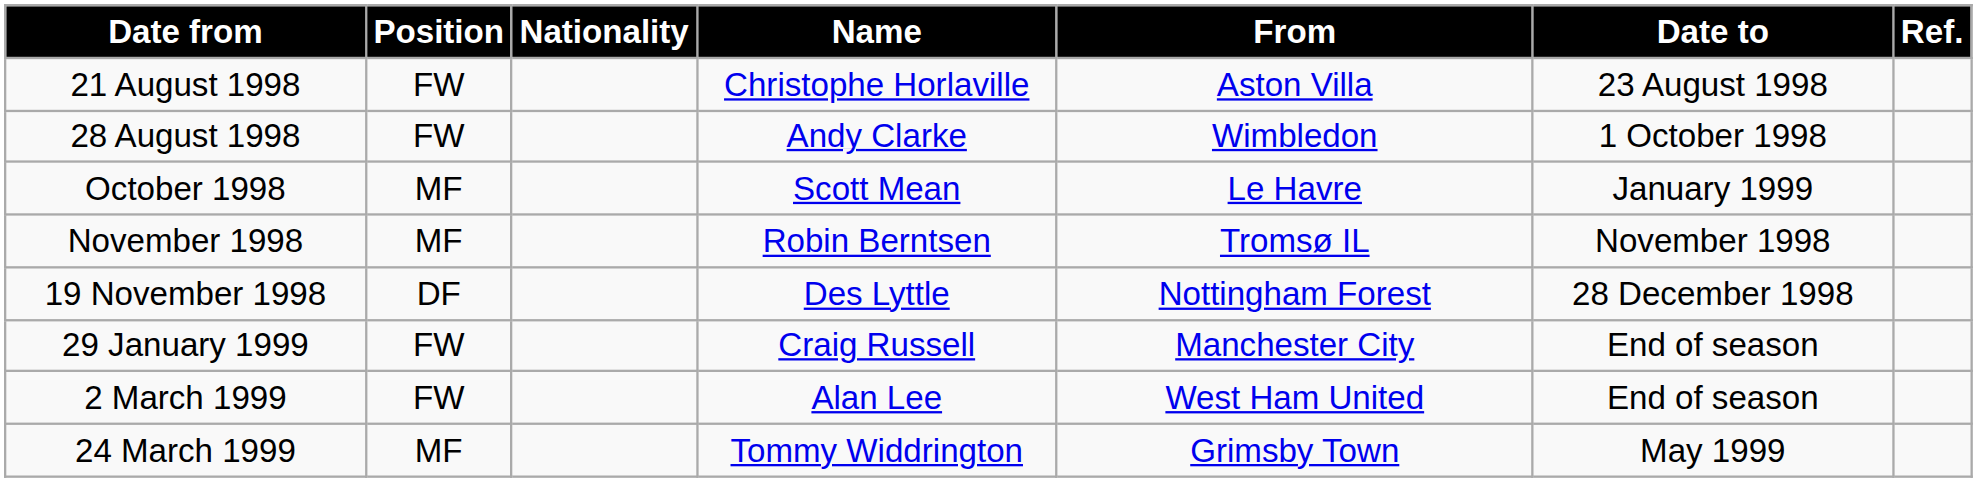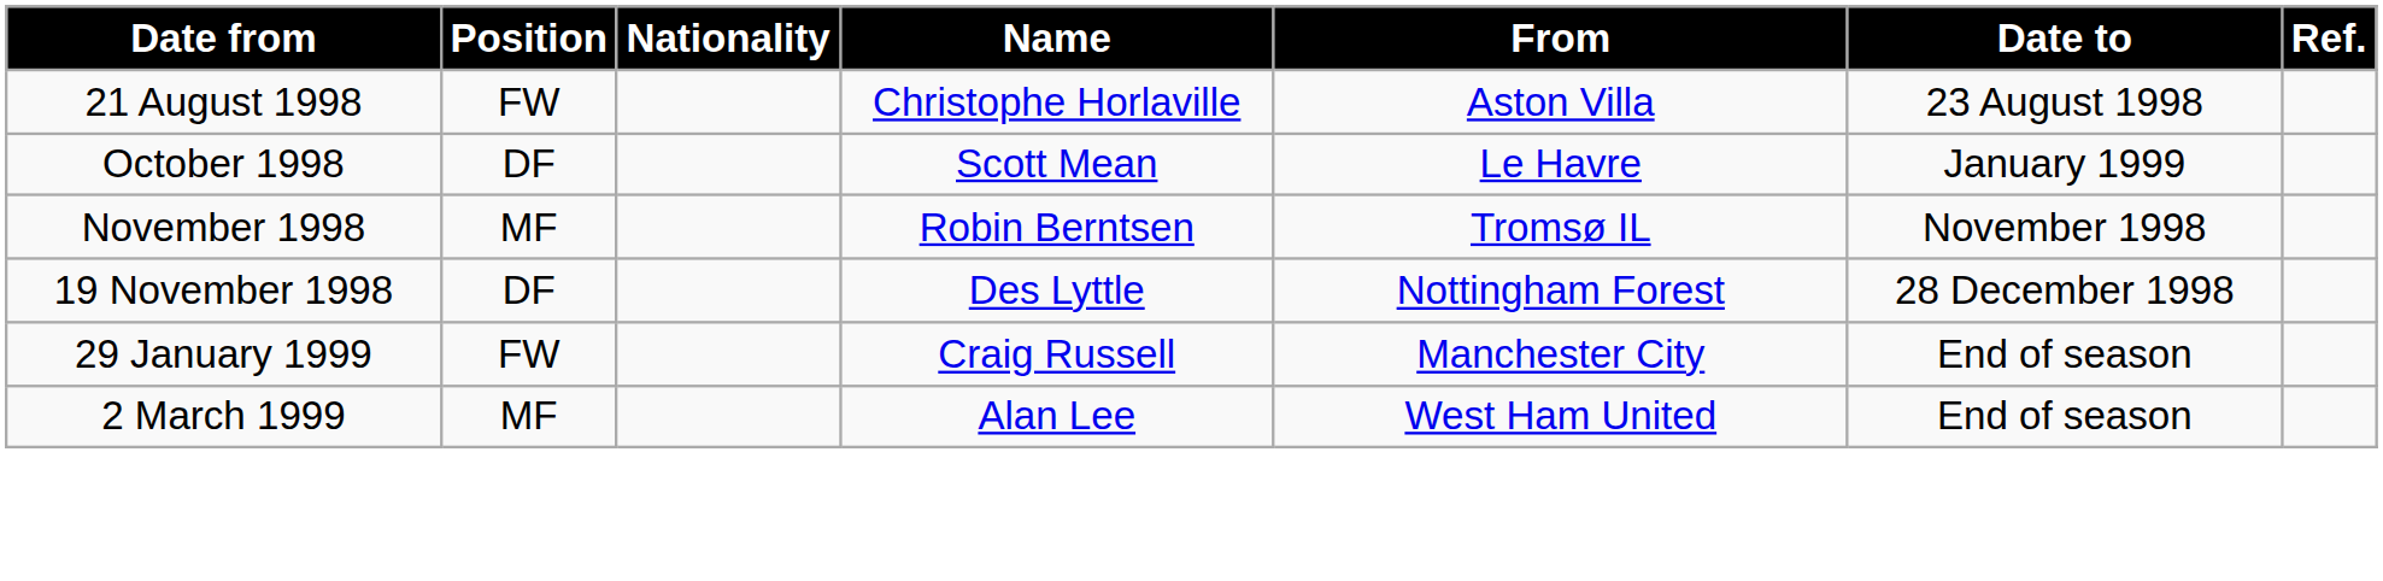- row: 28 August 1998 | FW | Andy Clarke | Wimbledon | 1 October 1998
October 1998 | Position: MF -> DF
2 March 1999 | Position: FW -> MF
- row: 24 March 1999 | MF | Tommy Widdrington | Grimsby Town | May 1999
